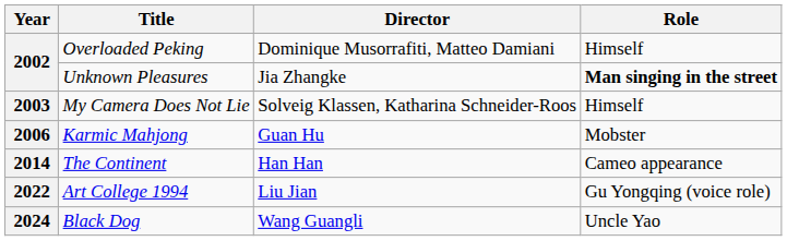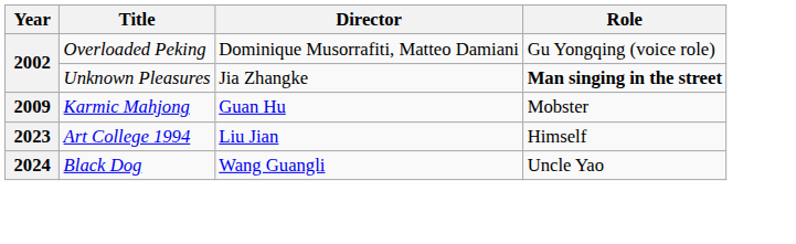Overloaded Peking | Role: Himself -> Gu Yongqing (voice role)
- row: 2003 | My Camera Does Not Lie | Solveig Klassen, Katharina Schneider-Roos | Himself
Karmic Mahjong | Year: 2006 -> 2009
- row: 2014 | The Continent | Han Han | Cameo appearance
Art College 1994 | Year: 2022 -> 2023
Art College 1994 | Role: Gu Yongqing (voice role) -> Himself
